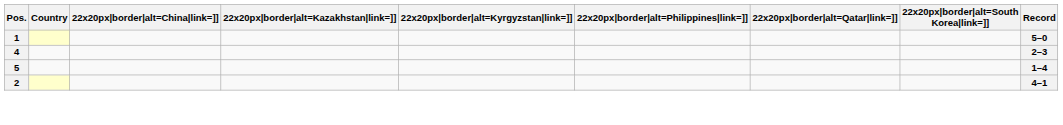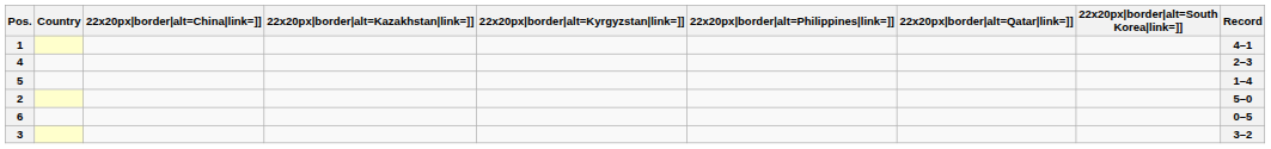1 | Record: 5–0 -> 4–1
2 | Record: 4–1 -> 5–0
+ row: 6 | 0–5
+ row: 3 | 3–2
